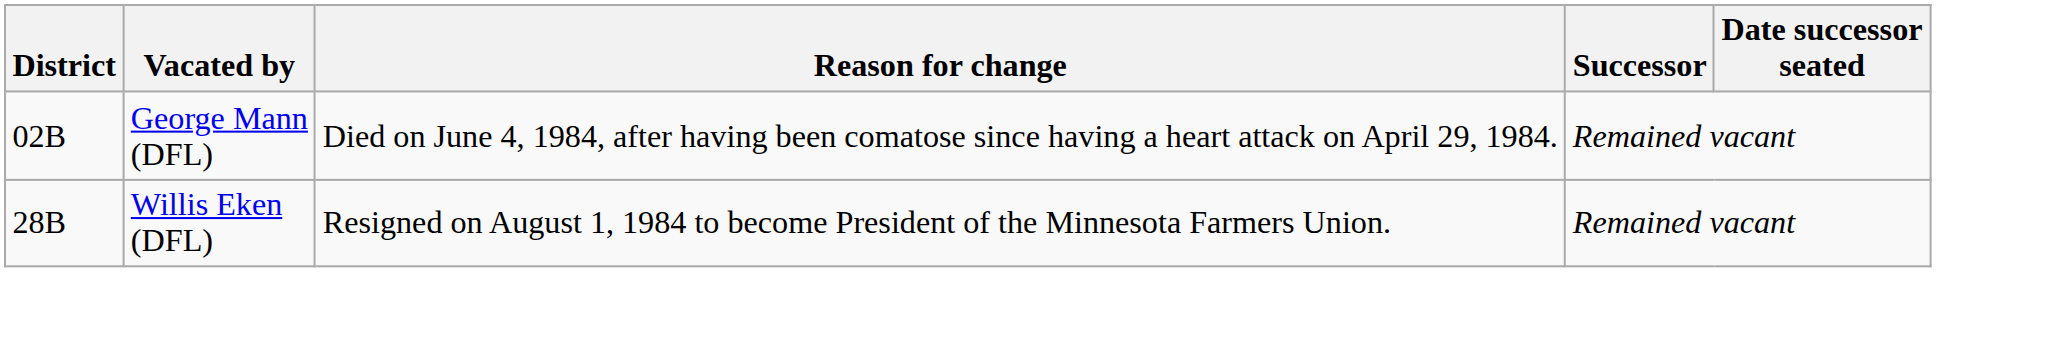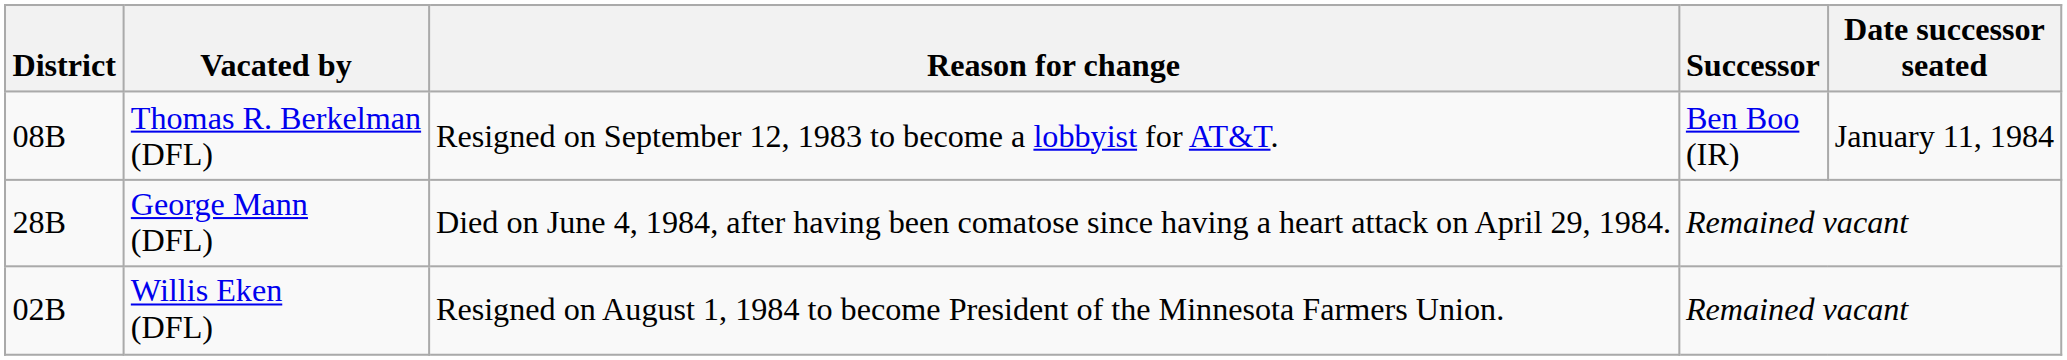+ row: 08B | Thomas R. Berkelman (DFL) | Resigned on September 12, 1983 to become a lobbyist for AT&T. | Ben Boo (IR) | January 11, 1984
George Mann (DFL) | District: 02B -> 28B
Willis Eken (DFL) | District: 28B -> 02B
